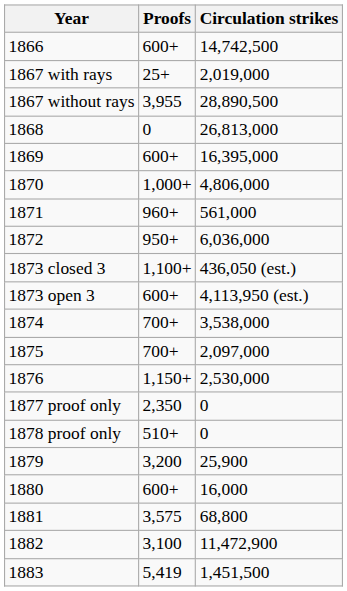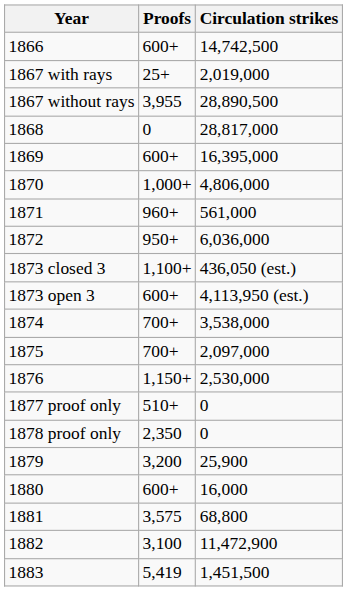1868 | Circulation strikes: 26,813,000 -> 28,817,000
1877 proof only | Proofs: 2,350 -> 510+
1878 proof only | Proofs: 510+ -> 2,350
